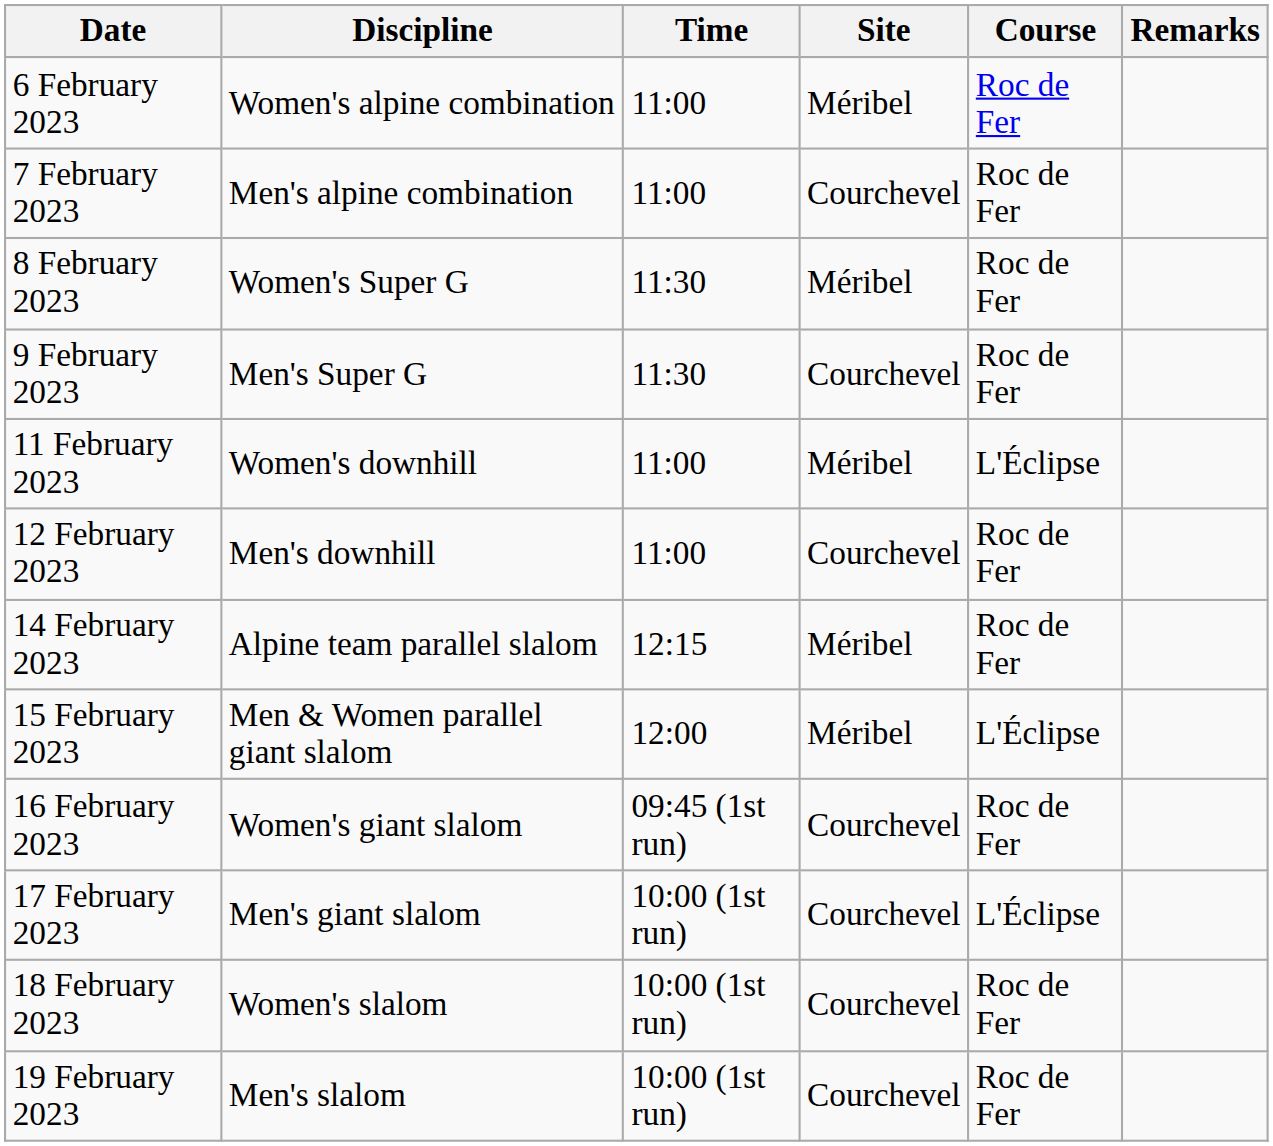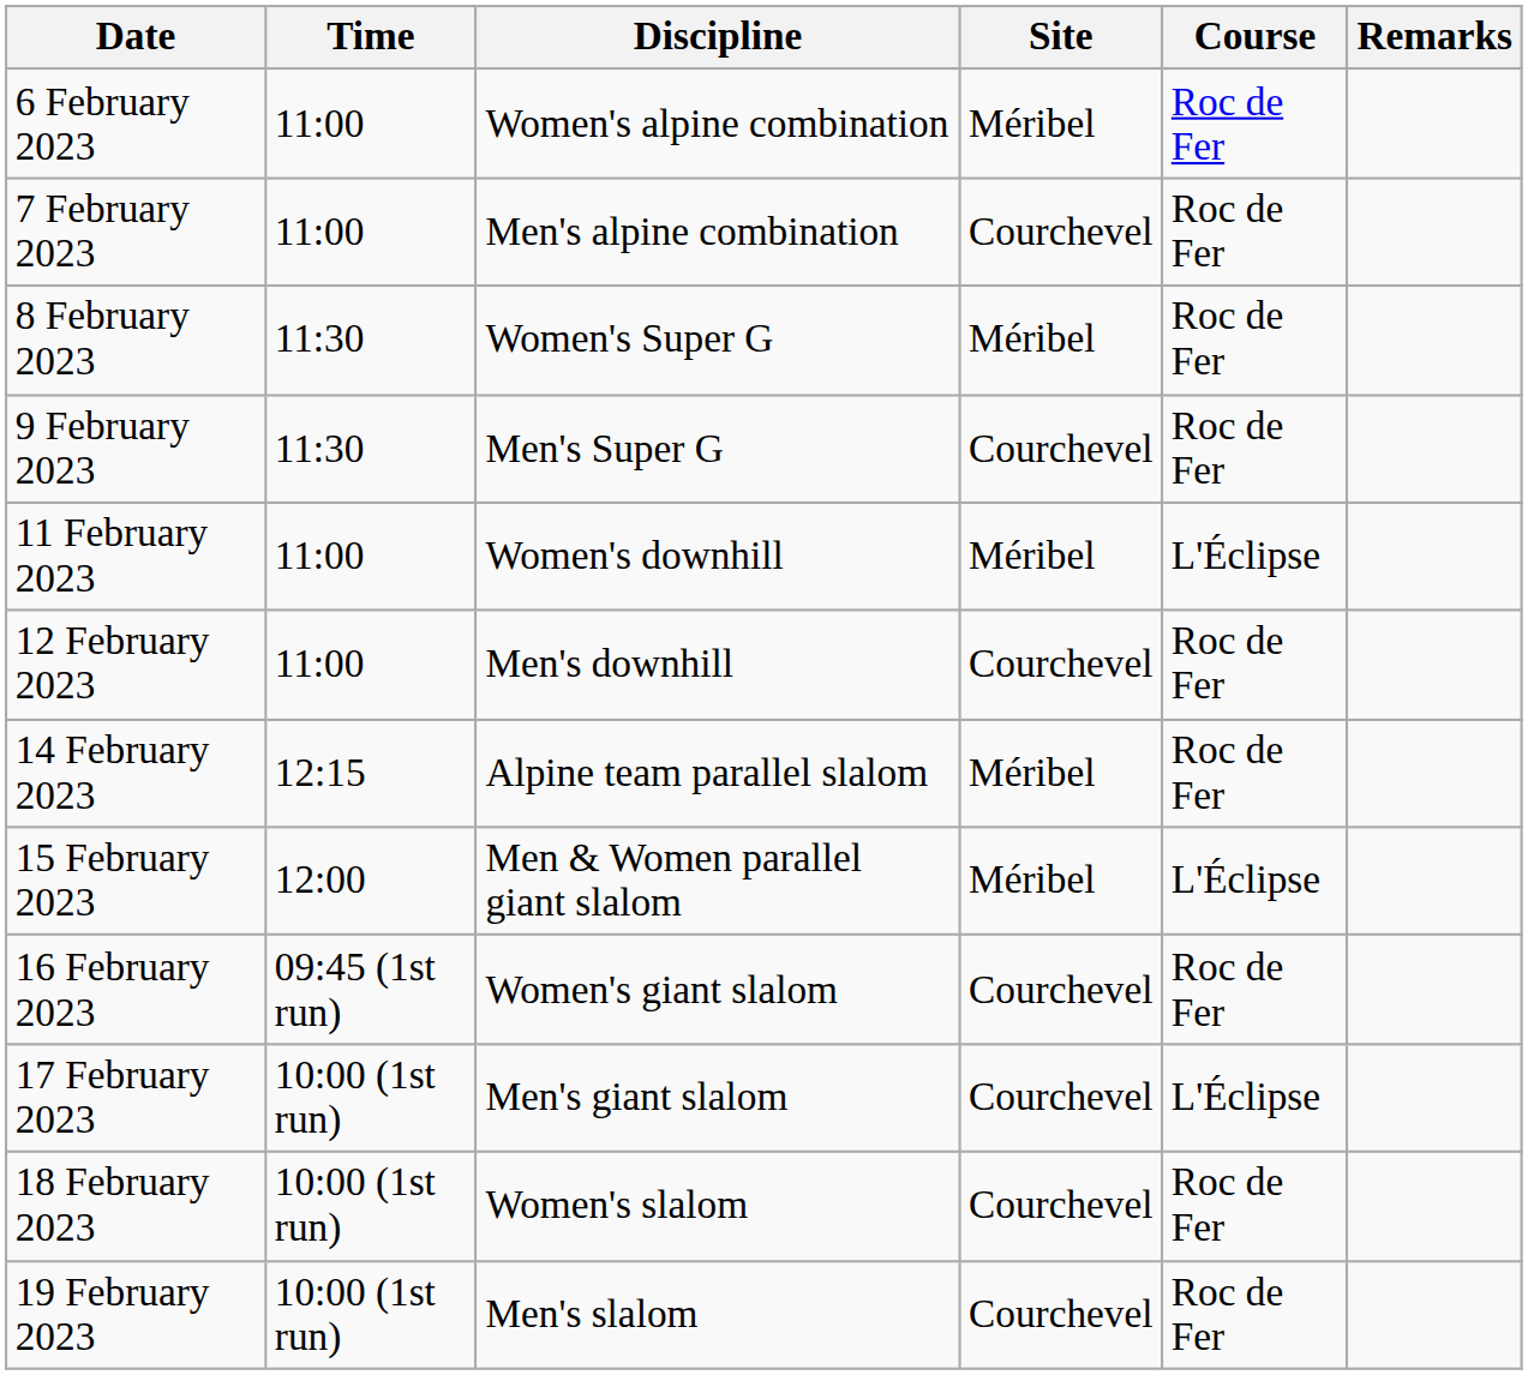columns swapped: Time <-> Discipline
